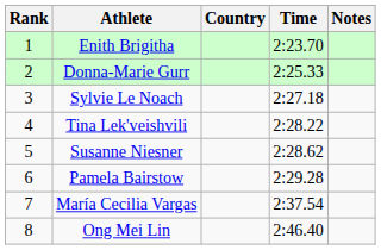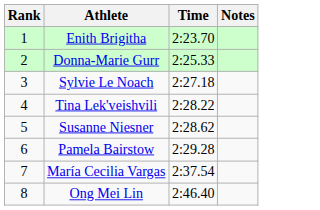- column: Country
